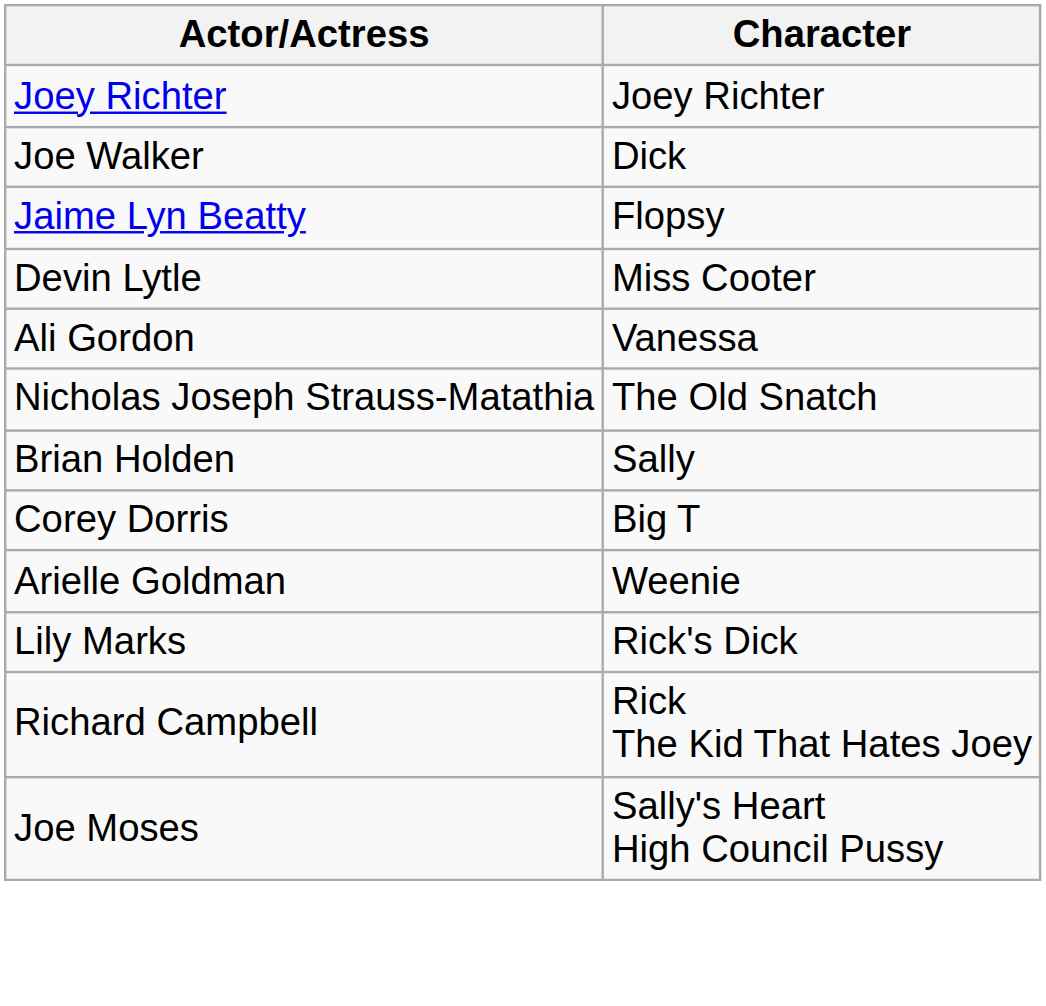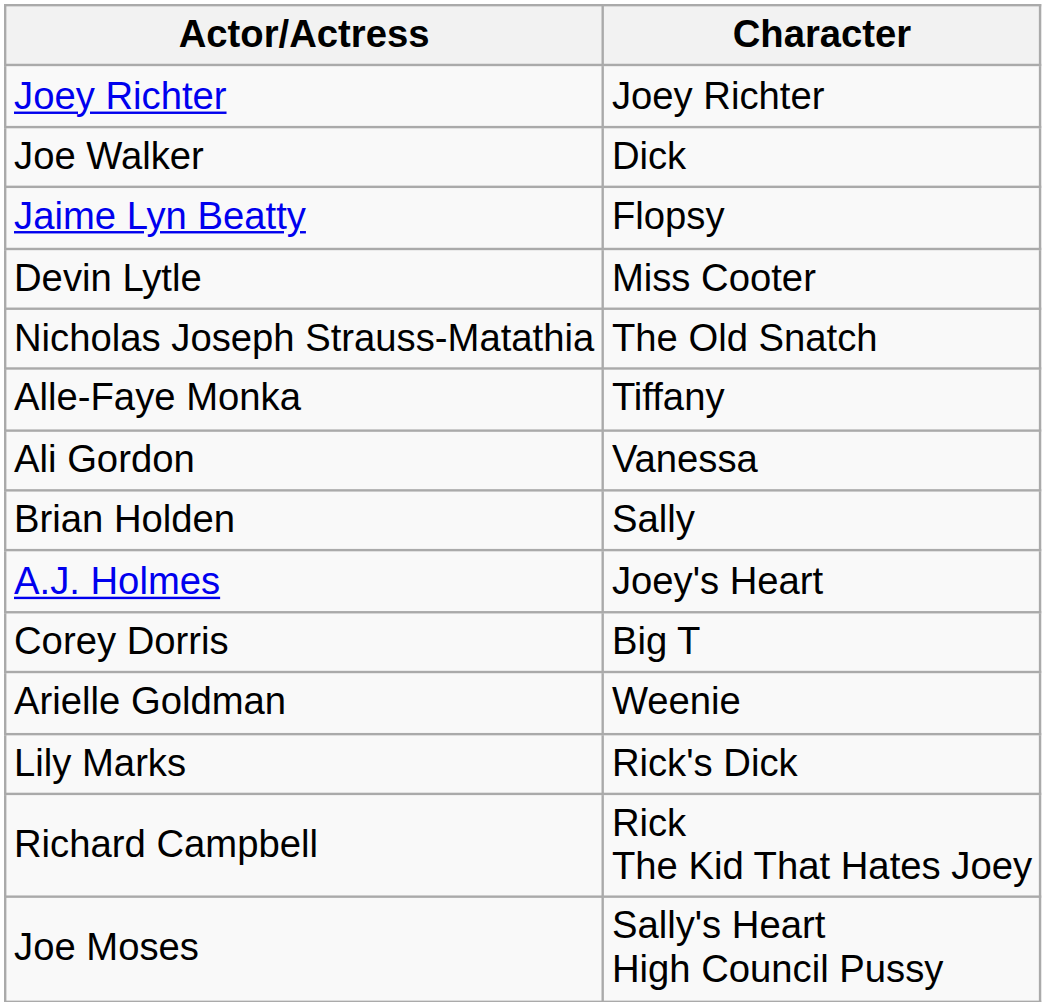rows swapped: Ali Gordon <-> Nicholas Joseph Strauss-Matathia
+ row: Alle-Faye Monka | Tiffany
+ row: A.J. Holmes | Joey's Heart
